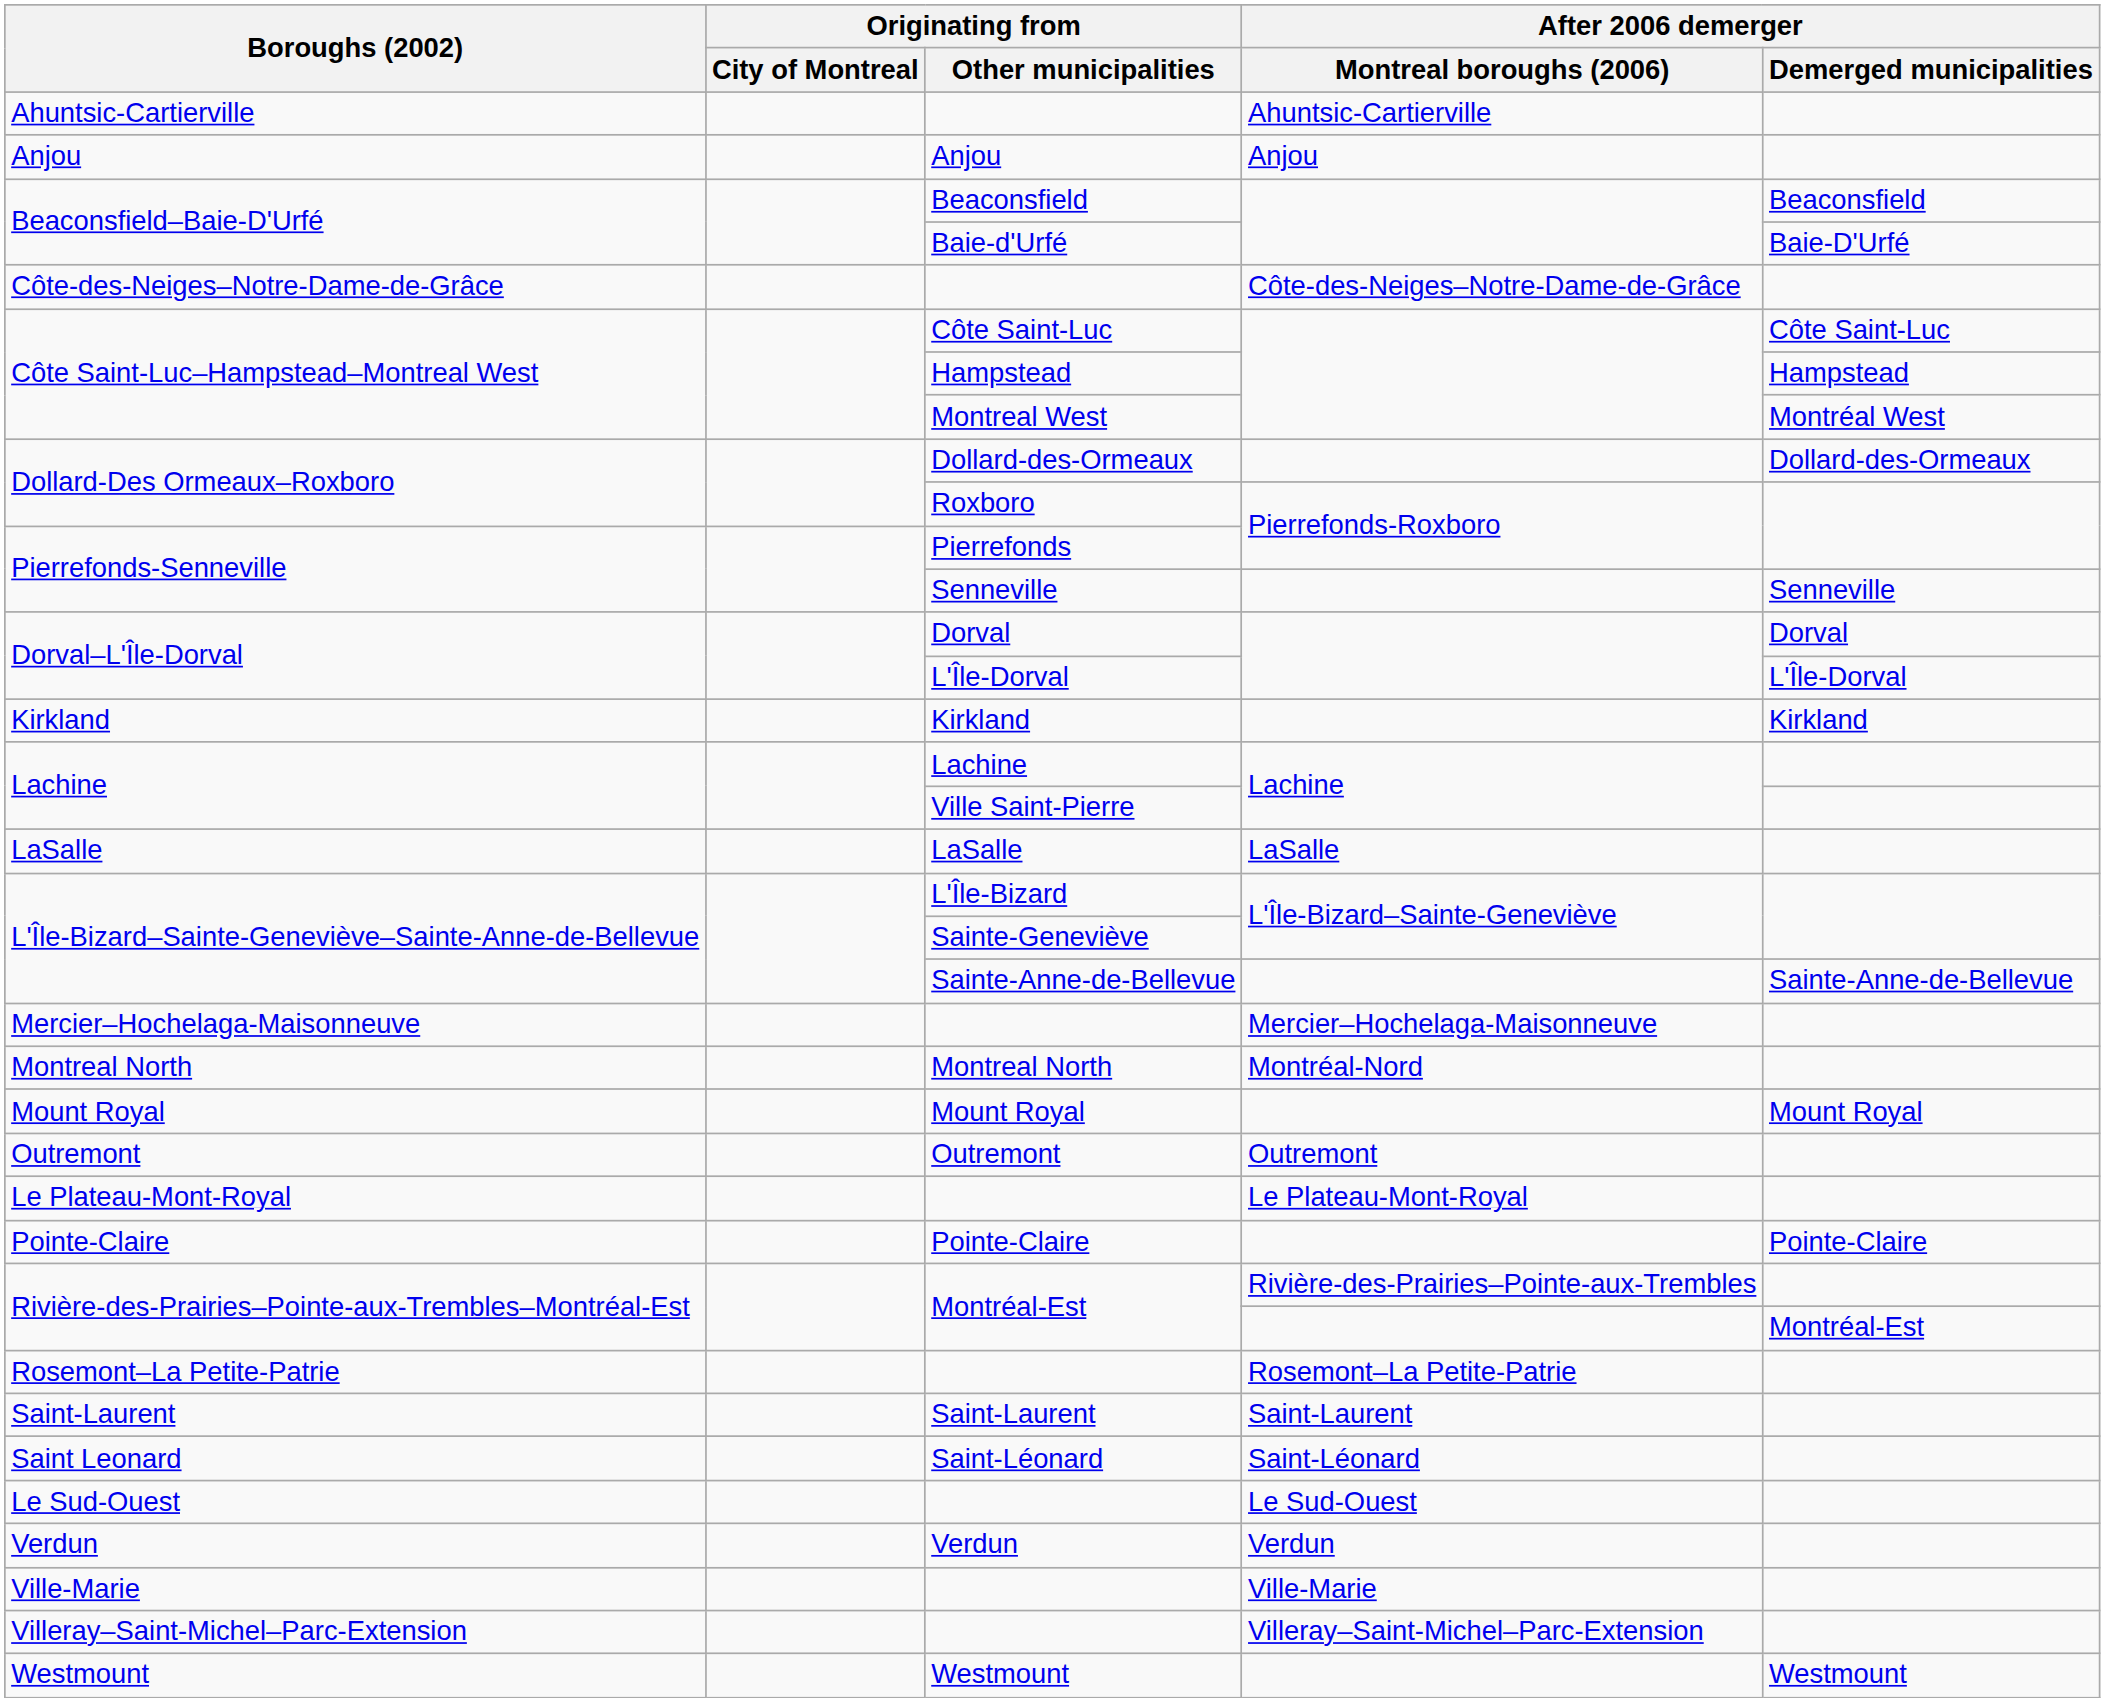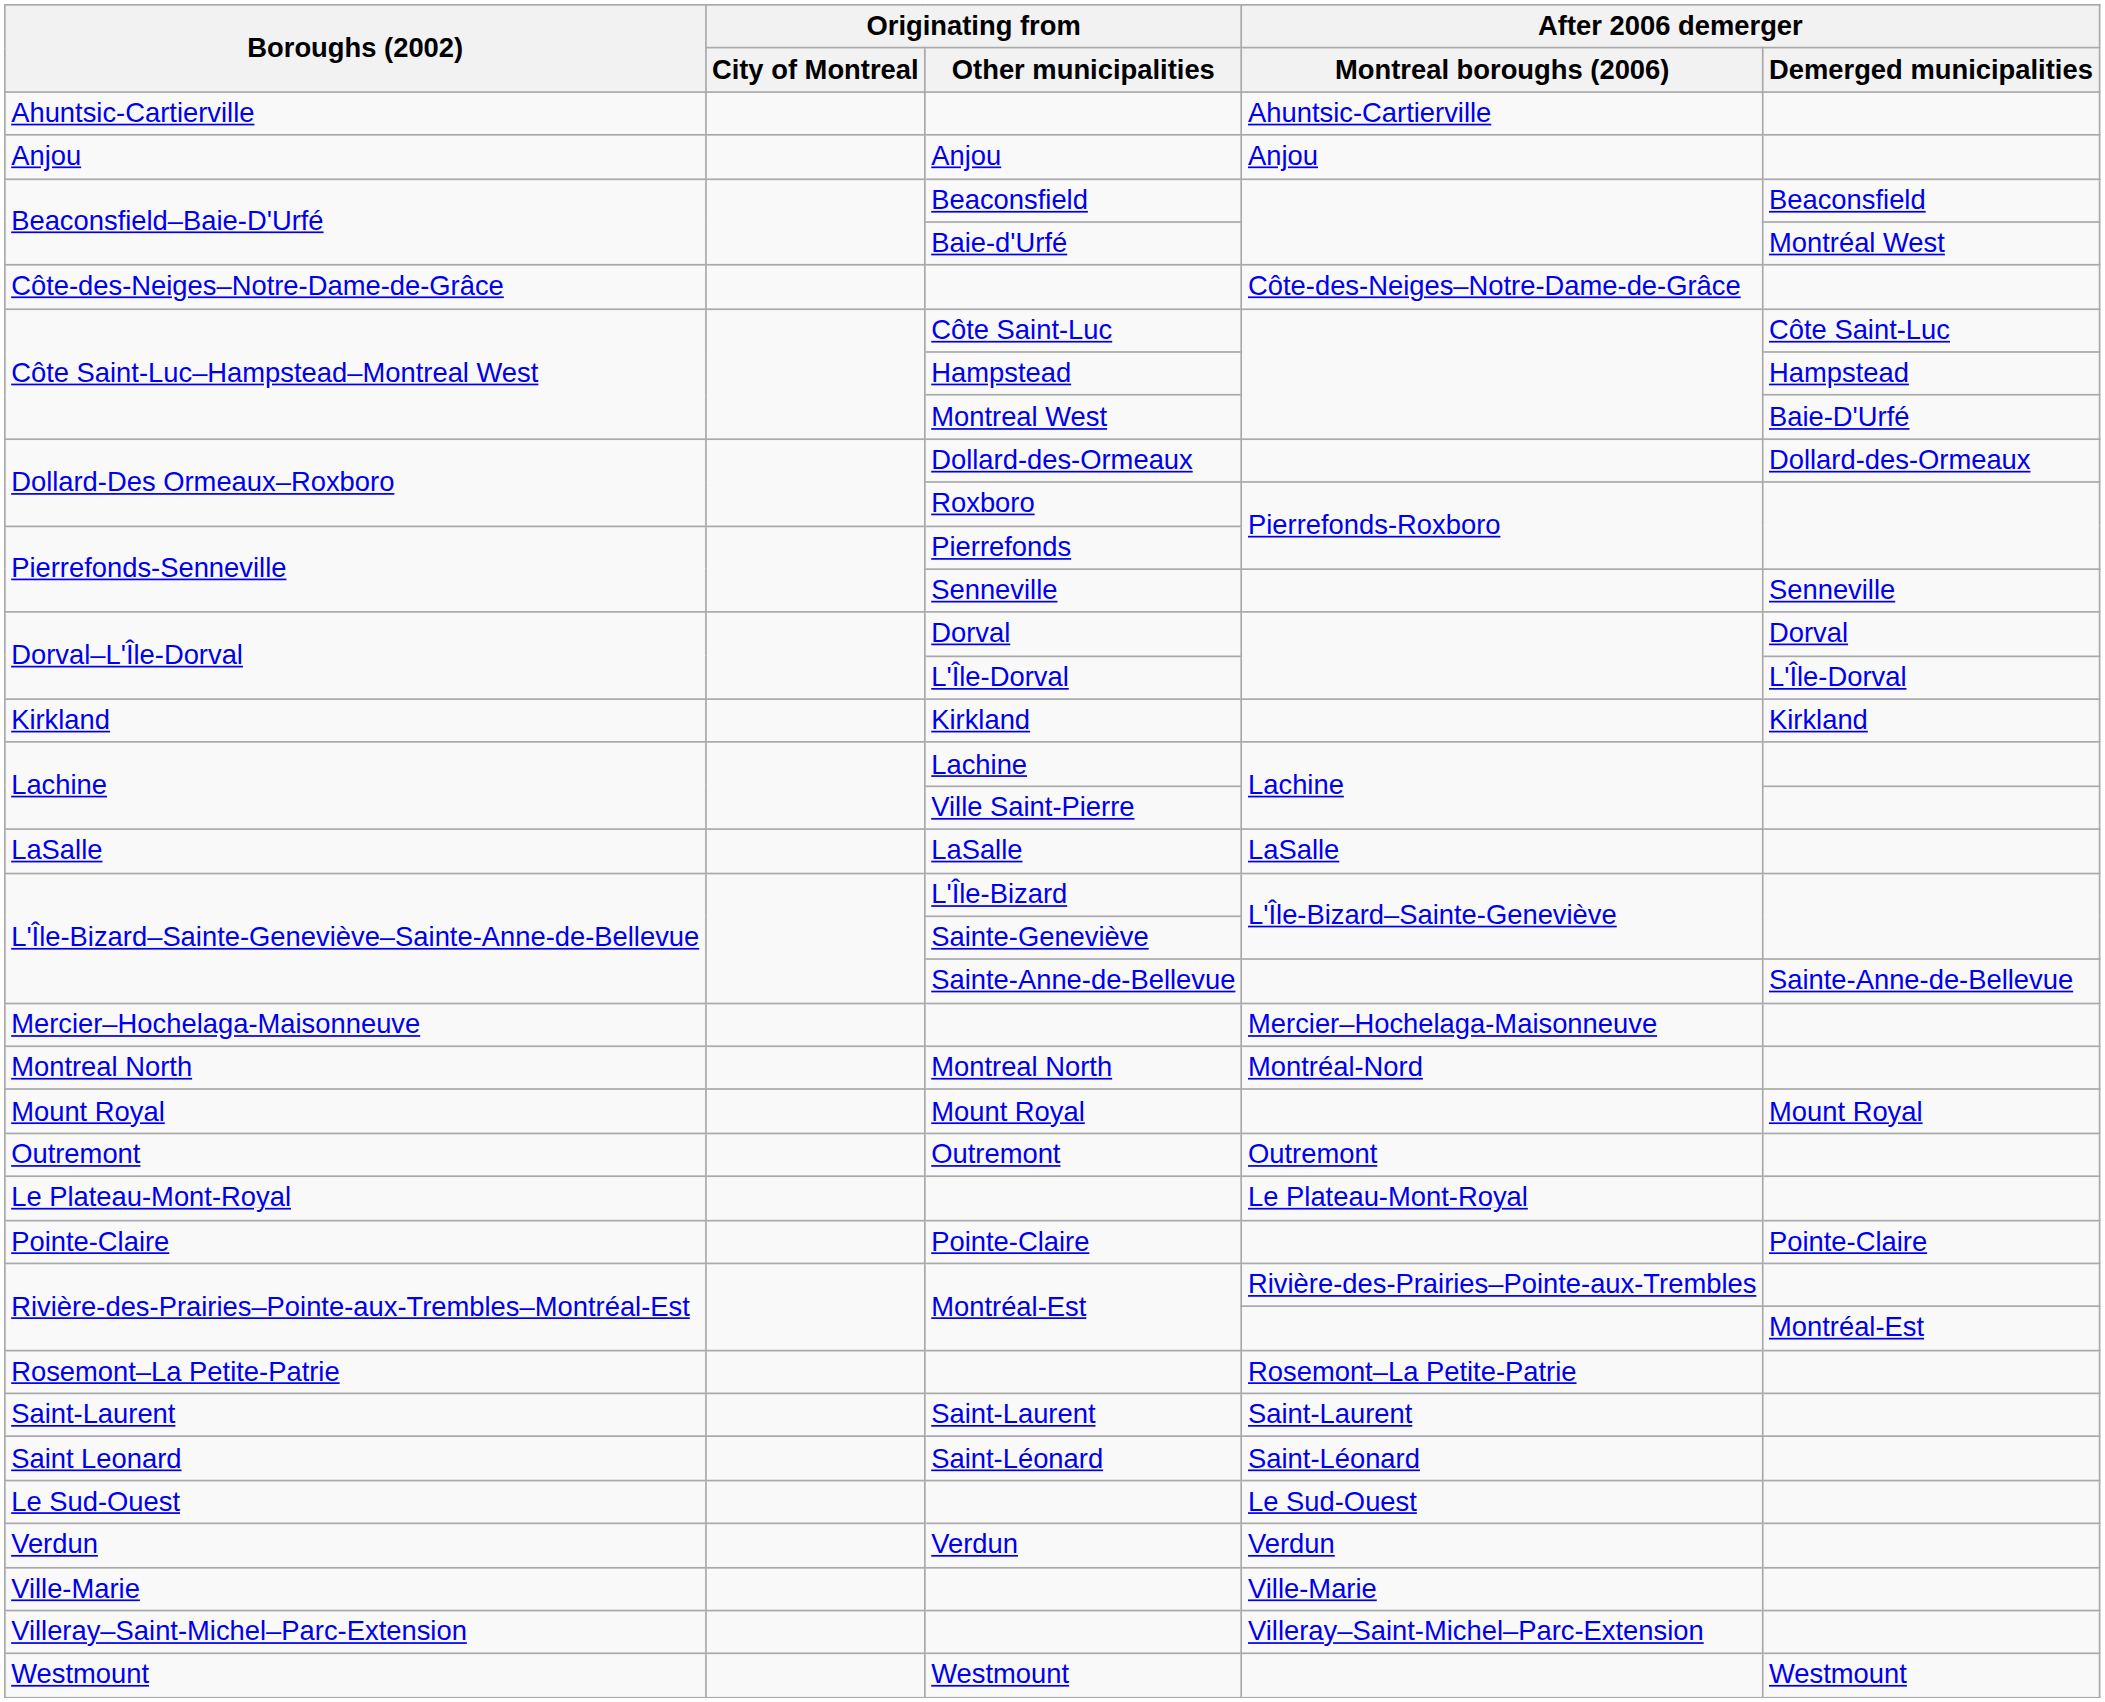Baie-d'Urfé | After 2006 demerger / Demerged municipalities: Baie-D'Urfé -> Montréal West
Montreal West | After 2006 demerger / Demerged municipalities: Montréal West -> Baie-D'Urfé
